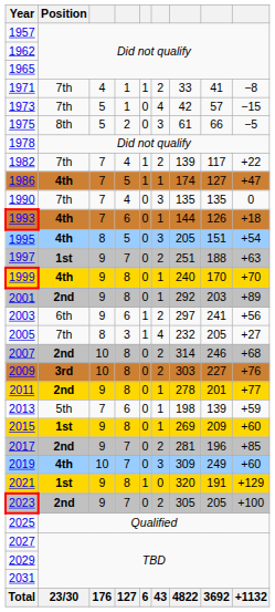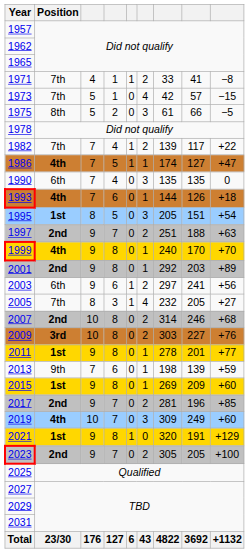1990 | Position: 7th -> 6th
1995 | Position: 4th -> 1st
1997 | Position: 1st -> 2nd
2011 | Position: 2nd -> 1st
2013 | Position: 5th -> 9th
